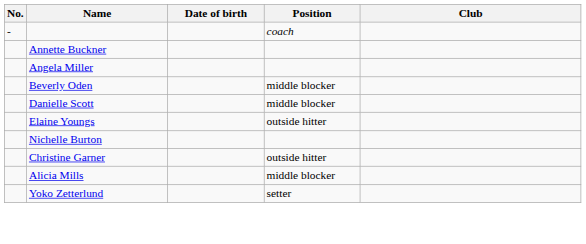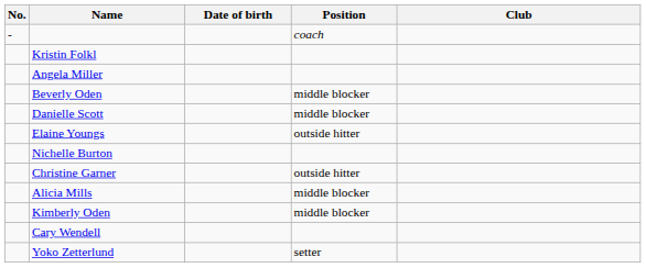- row: Annette Buckner
+ row: Kristin Folkl
+ row: Kimberly Oden | middle blocker
+ row: Cary Wendell
